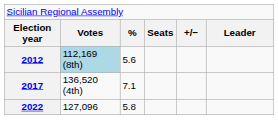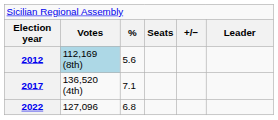2022 | column 3: 5.8 -> 6.8
